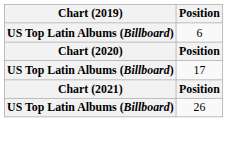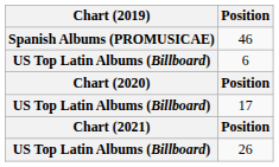+ row: Spanish Albums (PROMUSICAE) | 46
